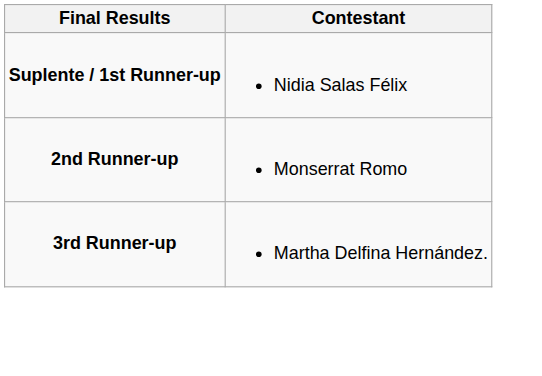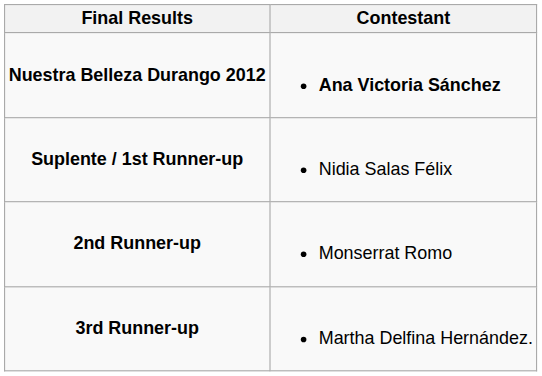+ row: Nuestra Belleza Durango 2012 | Ana Victoria Sánchez
